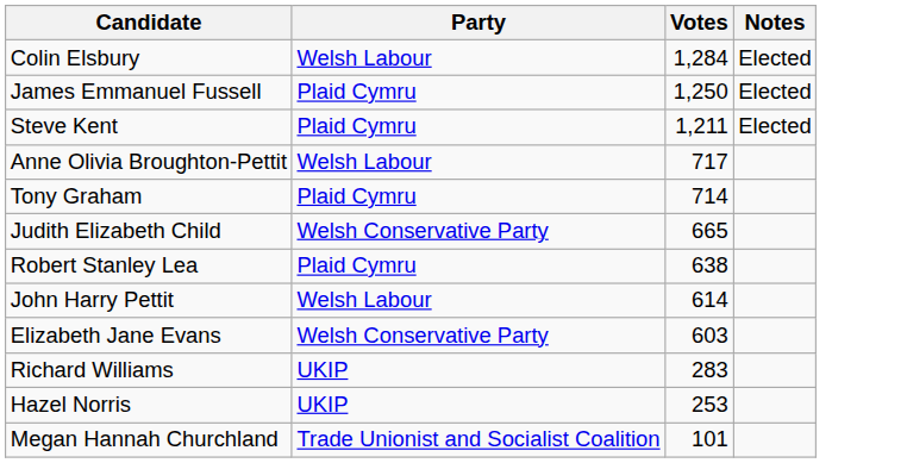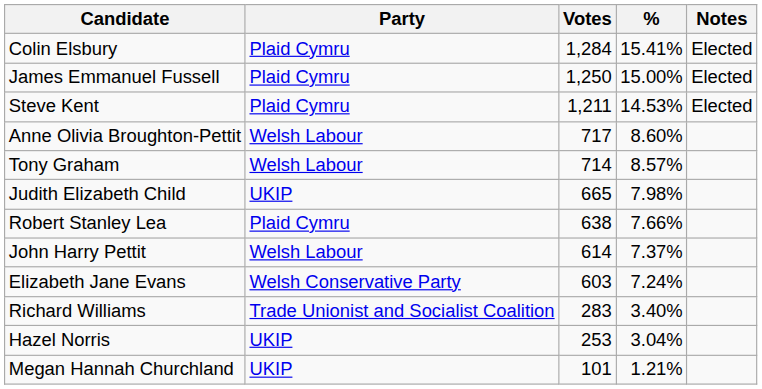+ column: % | 15.41% | 15.00% | 14.53% | 8.60% | 8.57% | 7.98% | 7.66% | 7.37% | 7.24% | 3.40% | 3.04% | 1.21%
Colin Elsbury | Party: Welsh Labour -> Plaid Cymru
Tony Graham | Party: Plaid Cymru -> Welsh Labour
Judith Elizabeth Child | Party: Welsh Conservative Party -> UKIP
Richard Williams | Party: UKIP -> Trade Unionist and Socialist Coalition
Megan Hannah Churchland | Party: Trade Unionist and Socialist Coalition -> UKIP
